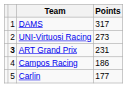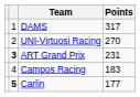UNI-Virtuosi Racing | Points: 273 -> 270
Campos Racing | Points: 186 -> 183
Carlin | column 2: normal -> bold
